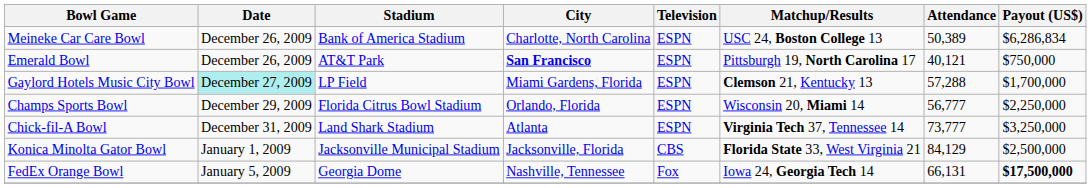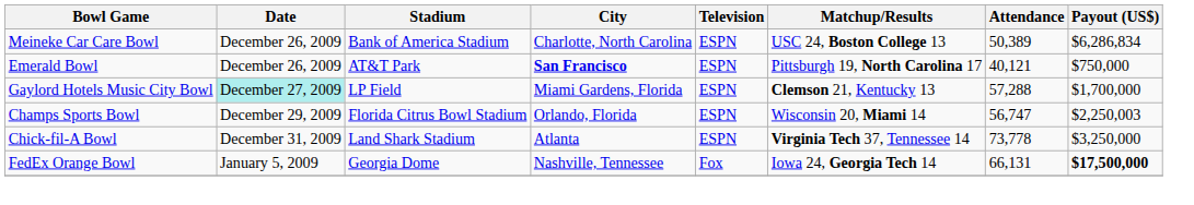Champs Sports Bowl | Attendance: 56,777 -> 56,747
Champs Sports Bowl | Payout (US$): $2,250,000 -> $2,250,003
Chick-fil-A Bowl | Attendance: 73,777 -> 73,778
- row: Konica Minolta Gator Bowl | January 1, 2009 | Jacksonville Municipal Stadium | Jacksonville, Florida | CBS | Florida State 33, West Virginia 21 | 84,129 | $2,500,000
